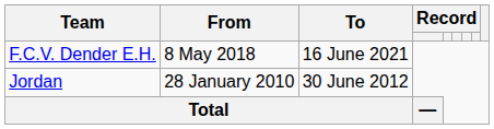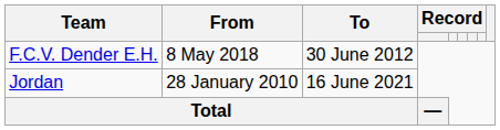F.C.V. Dender E.H. | To: 16 June 2021 -> 30 June 2012
Jordan | To: 30 June 2012 -> 16 June 2021
